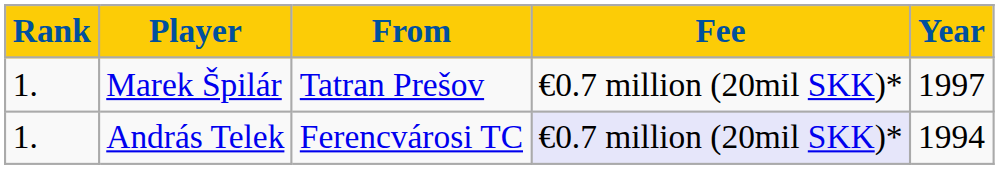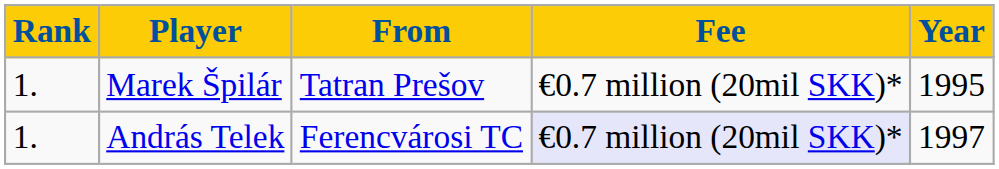Marek Špilár | Year: 1997 -> 1995
András Telek | Year: 1994 -> 1997
